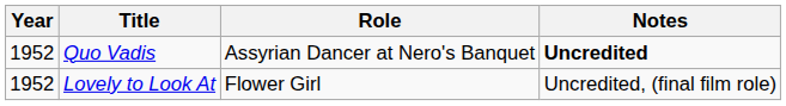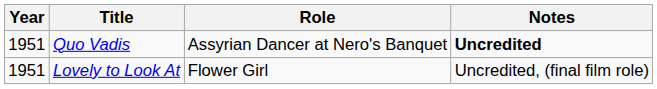Quo Vadis | Year: 1952 -> 1951
Lovely to Look At | Year: 1952 -> 1951
